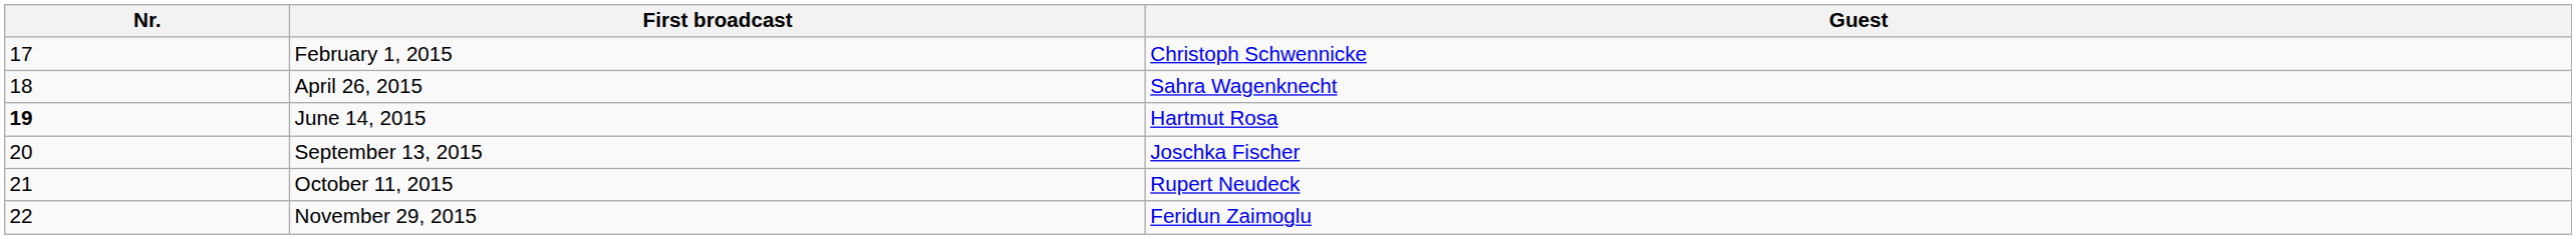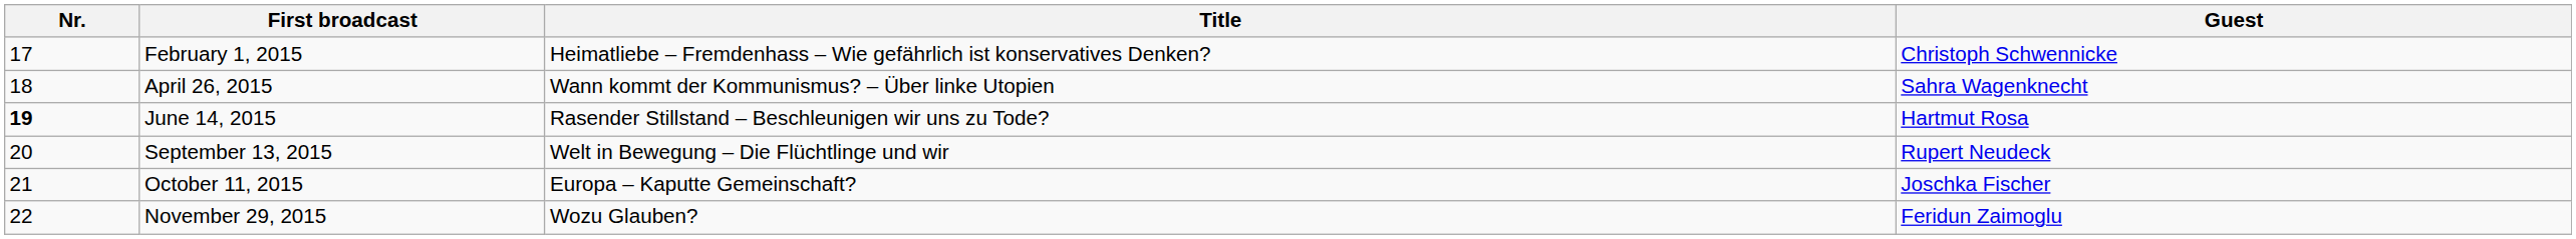+ column: Title | Heimatliebe – Fremdenhass – Wie gefährlich ist konservatives Denken? | Wann kommt der Kommunismus? – Über linke Utopien | Rasender Stillstand – Beschleunigen wir uns zu Tode? | Welt in Bewegung – Die Flüchtlinge und wir | Europa – Kaputte Gemeinschaft? | Wozu Glauben?
September 13, 2015 | Guest: Joschka Fischer -> Rupert Neudeck
October 11, 2015 | Guest: Rupert Neudeck -> Joschka Fischer
